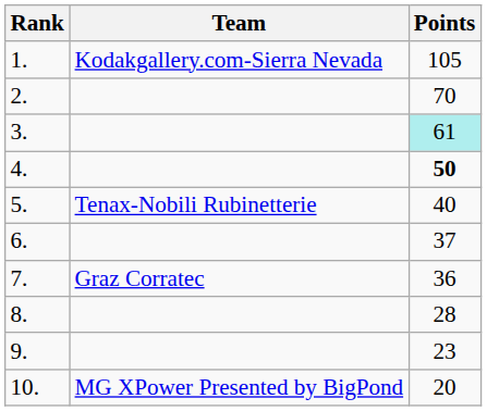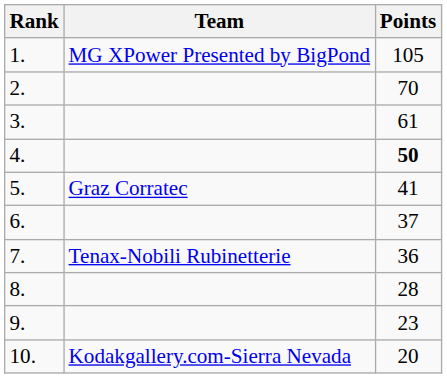1. | Team: Kodakgallery.com-Sierra Nevada -> MG XPower Presented by BigPond
3. | Points: paleturquoise background -> no background
5. | Team: Tenax-Nobili Rubinetterie -> Graz Corratec
5. | Points: 40 -> 41
7. | Team: Graz Corratec -> Tenax-Nobili Rubinetterie
10. | Team: MG XPower Presented by BigPond -> Kodakgallery.com-Sierra Nevada
